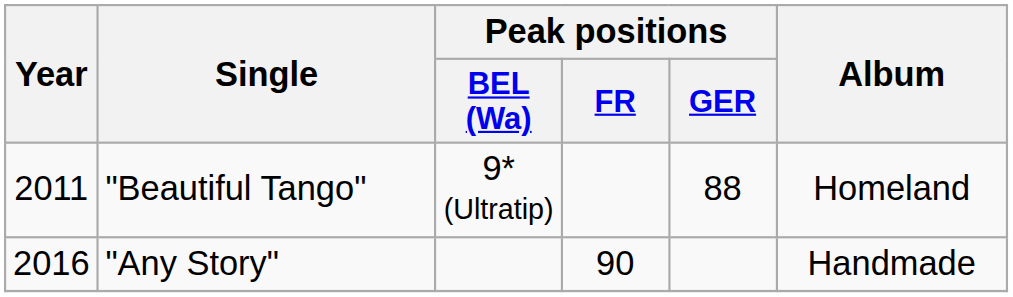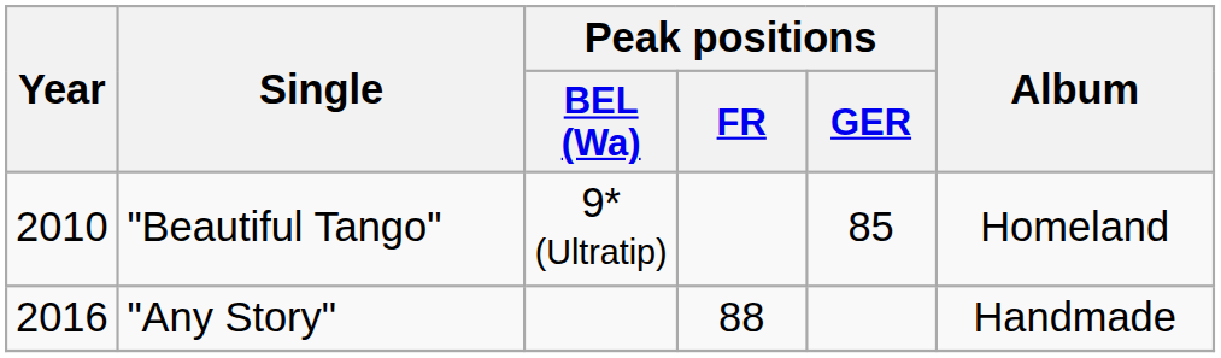"Beautiful Tango" | Year: 2011 -> 2010
"Beautiful Tango" | Peak positions / GER: 88 -> 85
"Any Story" | Peak positions / FR: 90 -> 88
